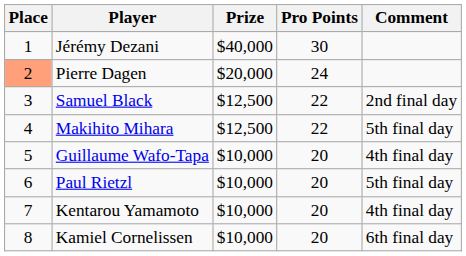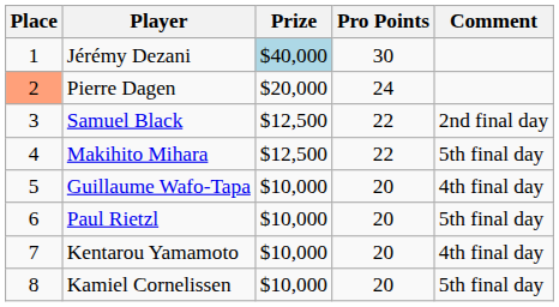Jérémy Dezani | Prize: no background -> lightblue background
Kamiel Cornelissen | Comment: 6th final day -> 5th final day
